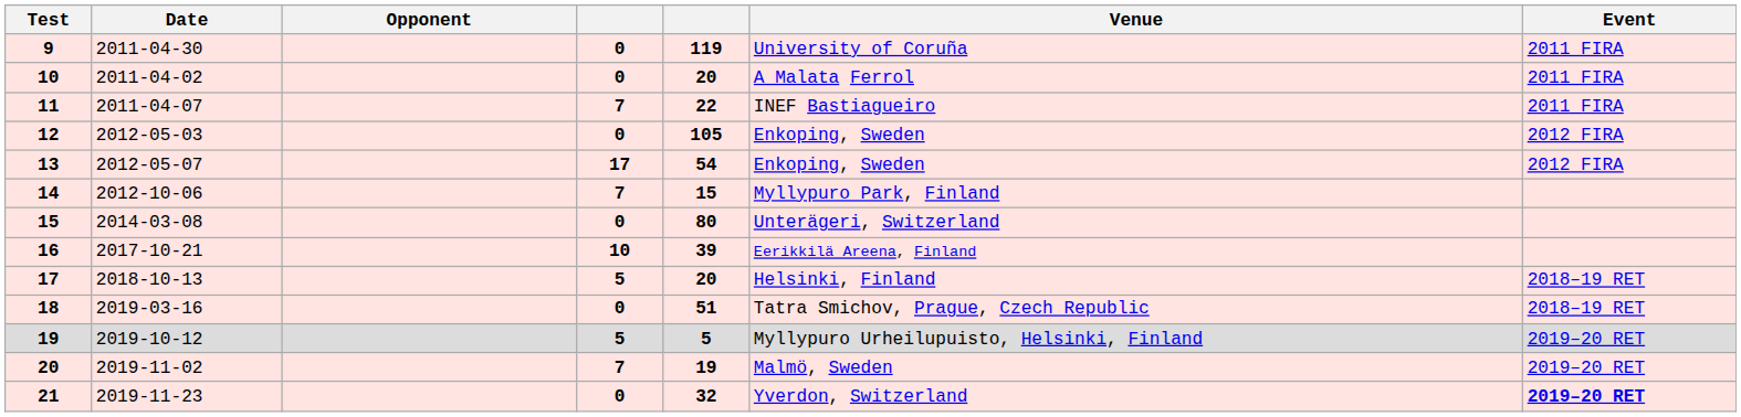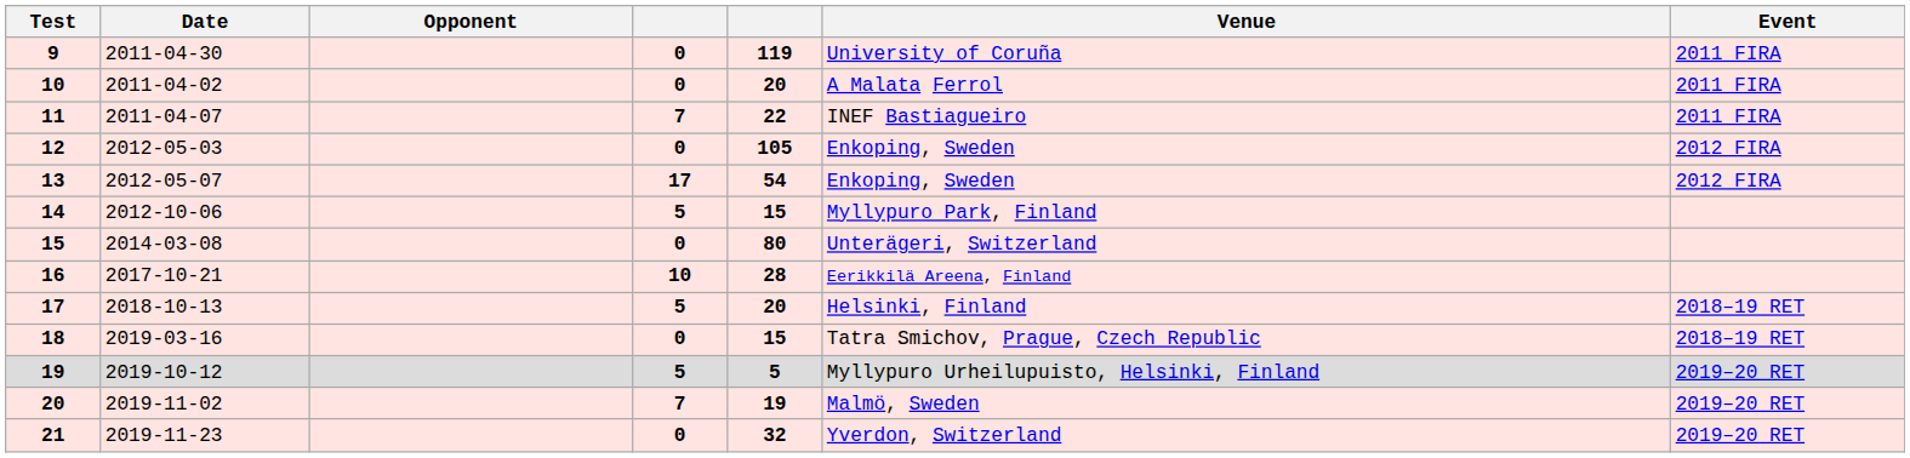14 | column 4: 7 -> 5
16 | column 5: 39 -> 28
18 | column 5: 51 -> 15
21 | Event: bold -> normal
